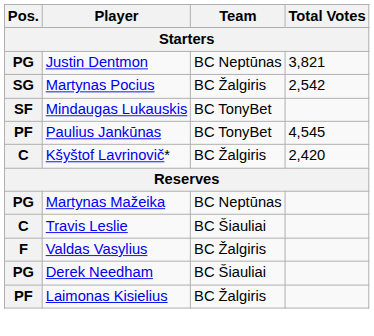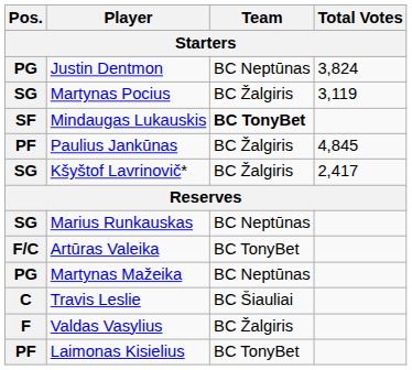Justin Dentmon | Total Votes: 3,821 -> 3,824
Martynas Pocius | Total Votes: 2,542 -> 3,119
Mindaugas Lukauskis | Team: normal -> bold
Paulius Jankūnas | Team: BC TonyBet -> BC Žalgiris
Paulius Jankūnas | Total Votes: 4,545 -> 4,845
Kšyštof Lavrinovič* | Pos.: C -> SG
Kšyštof Lavrinovič* | Total Votes: 2,420 -> 2,417
+ row: SG | Marius Runkauskas | BC Neptūnas
+ row: F/C | Artūras Valeika | BC TonyBet
- row: PG | Derek Needham | BC Šiauliai
Laimonas Kisielius | Team: BC Žalgiris -> BC TonyBet
